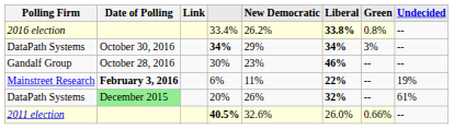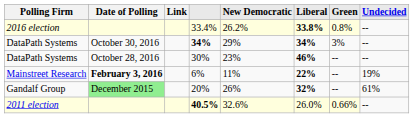30% | Polling Firm: Gandalf Group -> DataPath Systems
20% | Polling Firm: DataPath Systems -> Gandalf Group
